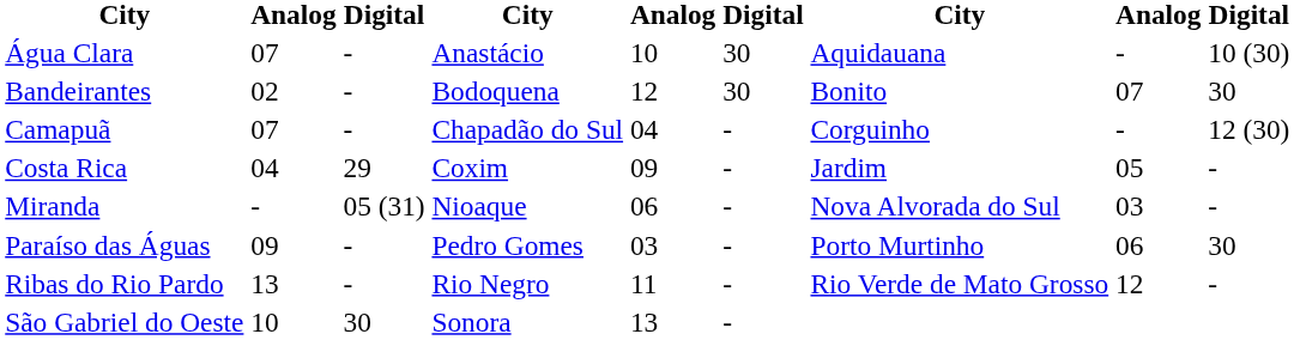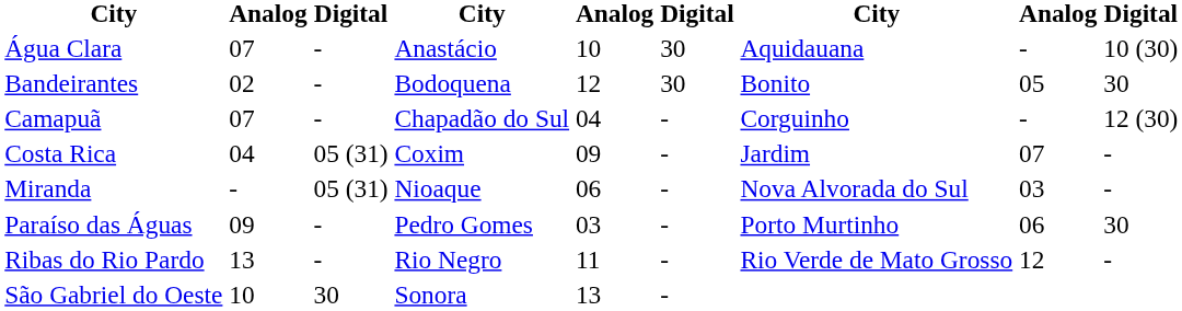Bandeirantes | column 8: 07 -> 05
Costa Rica | column 3: 29 -> 05 (31)
Costa Rica | column 8: 05 -> 07
